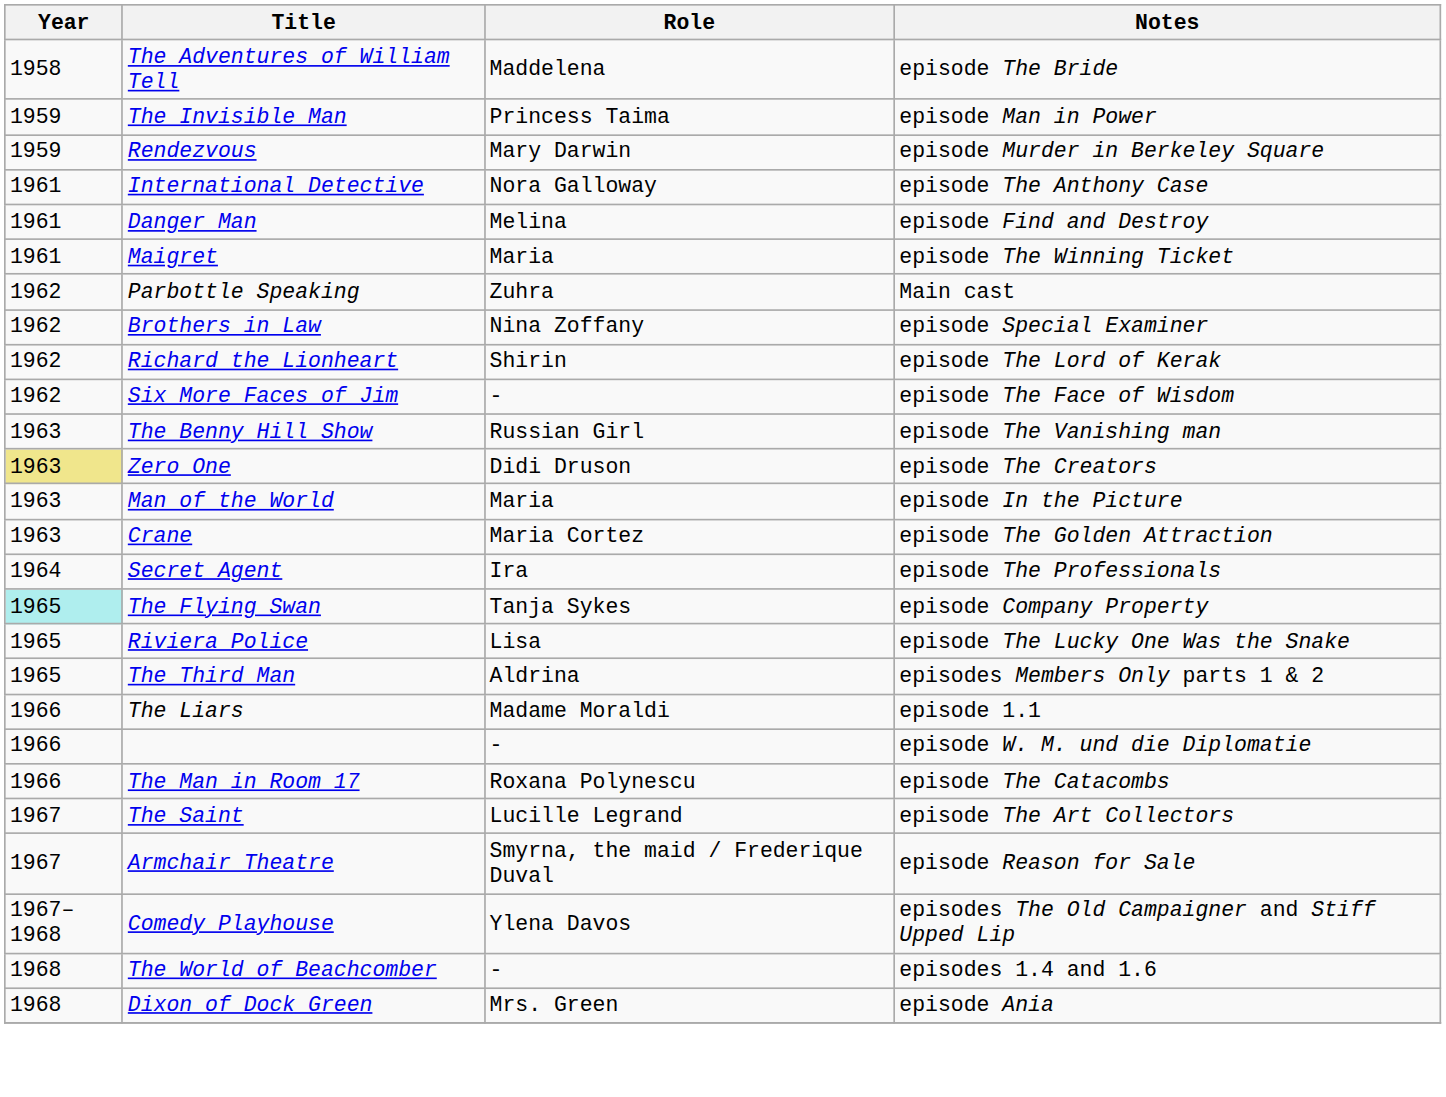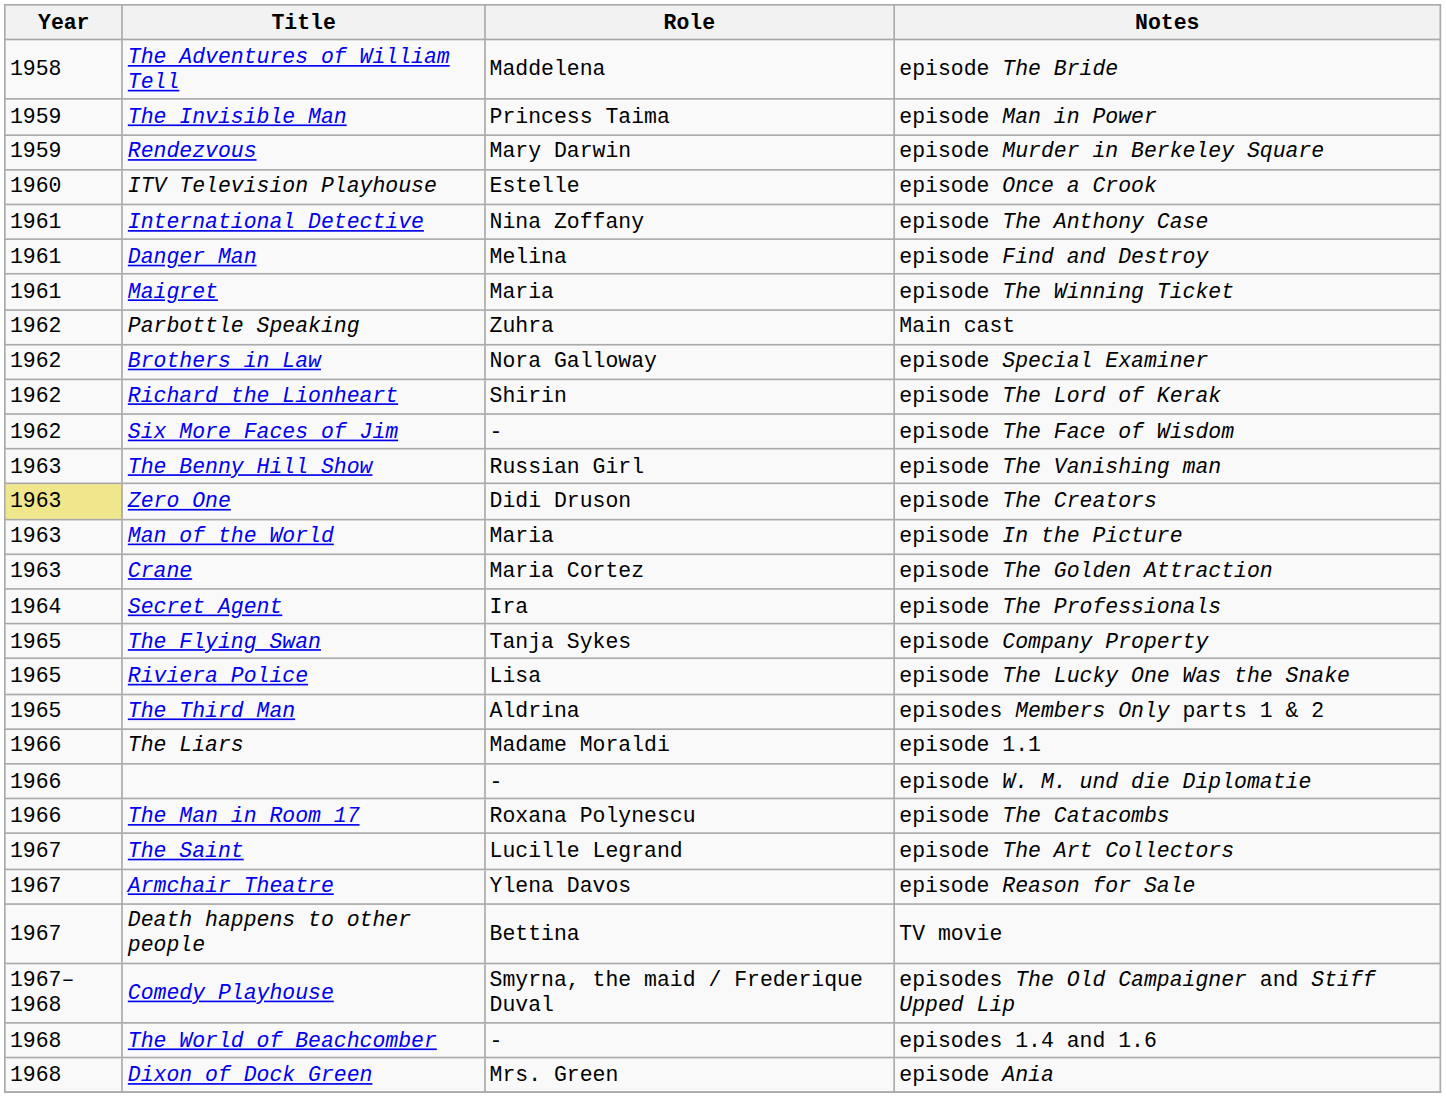+ row: 1960 | ITV Television Playhouse | Estelle | episode Once a Crook
International Detective | Role: Nora Galloway -> Nina Zoffany
Brothers in Law | Role: Nina Zoffany -> Nora Galloway
The Flying Swan | Year: paleturquoise background -> no background
Armchair Theatre | Role: Smyrna, the maid / Frederique Duval -> Ylena Davos
+ row: 1967 | Death happens to other people | Bettina | TV movie
Comedy Playhouse | Role: Ylena Davos -> Smyrna, the maid / Frederique Duval
